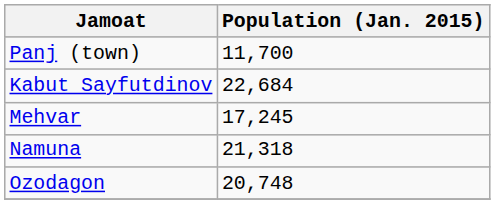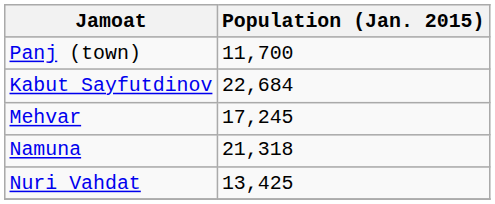+ row: Nuri Vahdat | 13,425
- row: Ozodagon | 20,748
